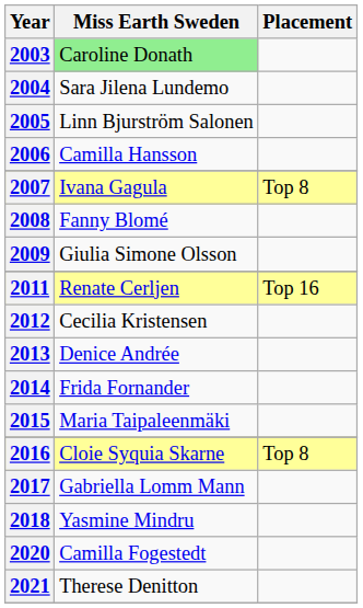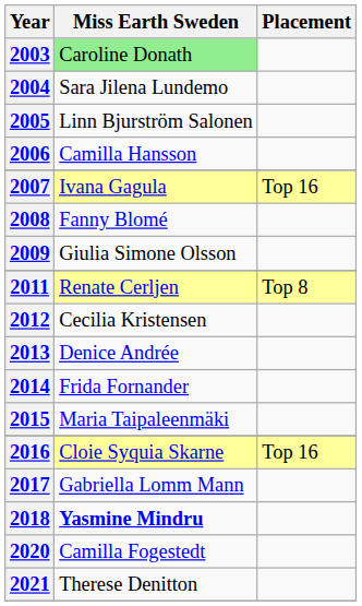2007 | Placement: Top 8 -> Top 16
2011 | Placement: Top 16 -> Top 8
2016 | Placement: Top 8 -> Top 16
2018 | Miss Earth Sweden: normal -> bold
